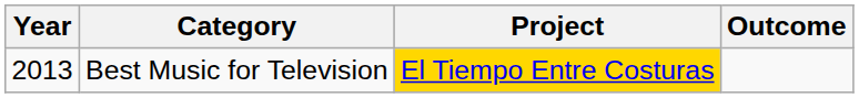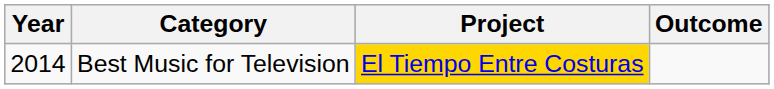Best Music for Television | Year: 2013 -> 2014
